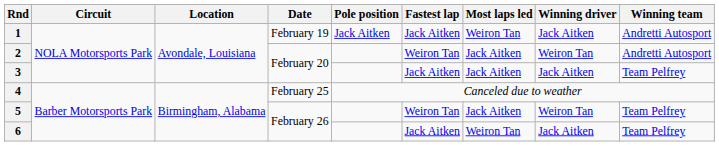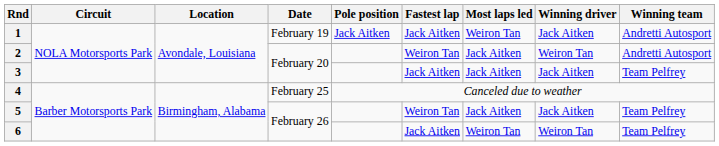5 | Winning driver: Weiron Tan -> Jack Aitken
6 | Winning driver: Jack Aitken -> Weiron Tan
